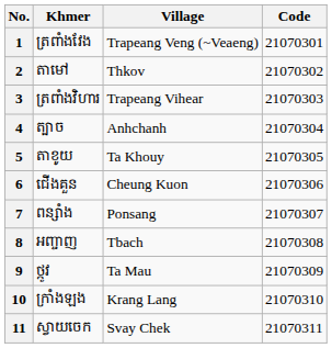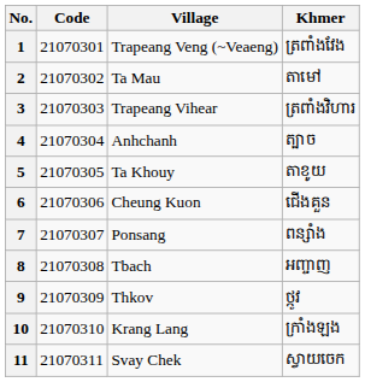columns swapped: Code <-> Khmer
2 | Village: Thkov -> Ta Mau
9 | Village: Ta Mau -> Thkov
